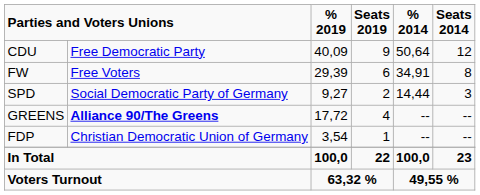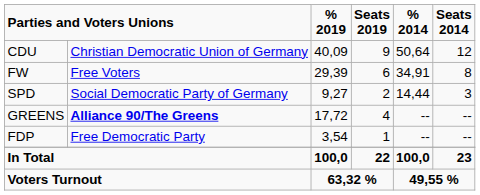CDU | column 2: Free Democratic Party -> Christian Democratic Union of Germany
FDP | column 2: Christian Democratic Union of Germany -> Free Democratic Party
